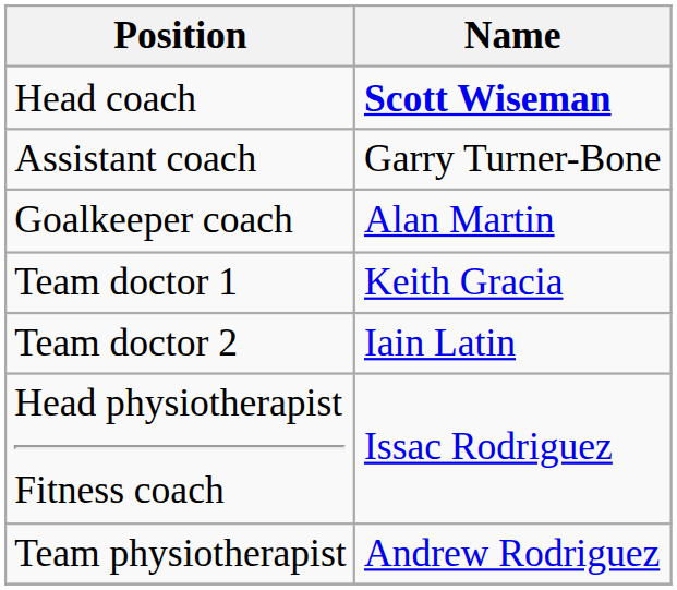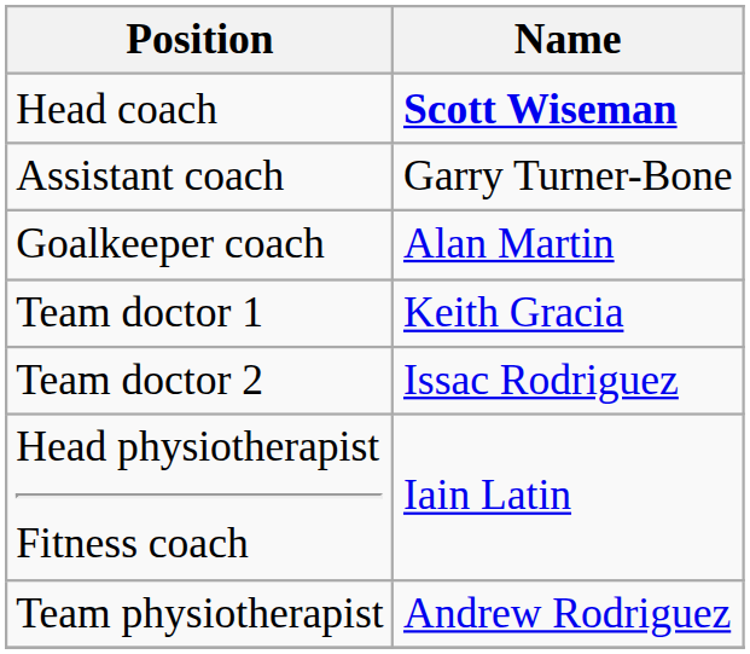Team doctor 2 | Name: Iain Latin -> Issac Rodriguez
Head physiotherapist Fitness coach | Name: Issac Rodriguez -> Iain Latin
